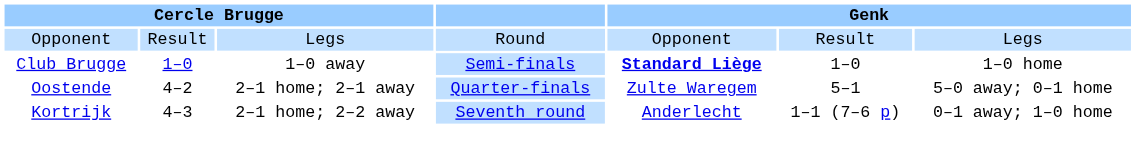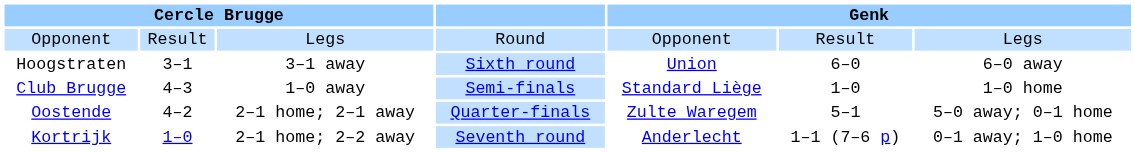+ row: Hoogstraten | 3–1 | 3–1 away | Sixth round | Union | 6–0 | 6–0 away
Club Brugge | column 2: 1–0 -> 4–3
Club Brugge | column 5: bold -> normal
Kortrijk | column 2: 4–3 -> 1–0
